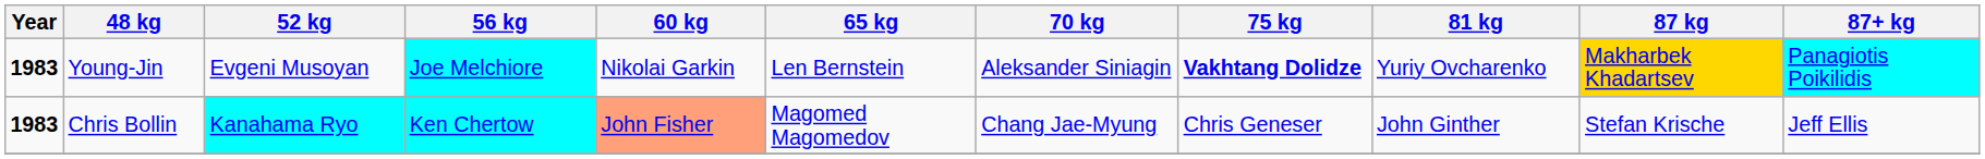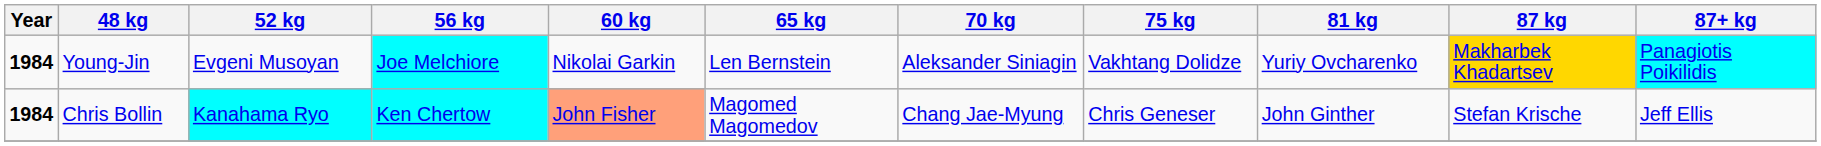Young-Jin | Year: 1983 -> 1984
Young-Jin | 75 kg: bold -> normal
Chris Bollin | Year: 1983 -> 1984
